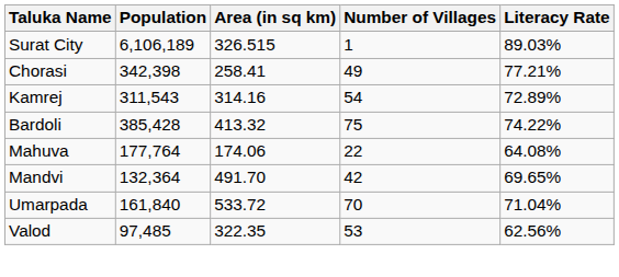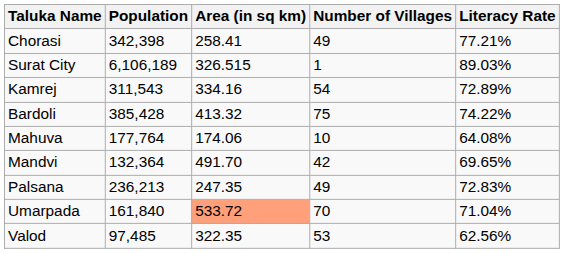rows swapped: Surat City <-> Chorasi
Kamrej | Area (in sq km): 314.16 -> 334.16
Mahuva | Number of Villages: 22 -> 10
+ row: Palsana | 236,213 | 247.35 | 49 | 72.83%
Umarpada | Area (in sq km): no background -> lightsalmon background
